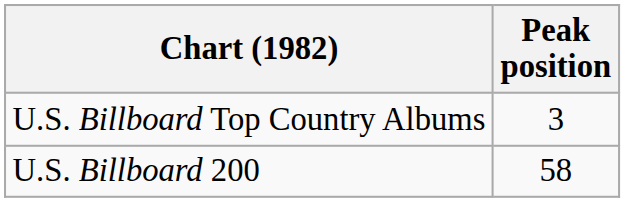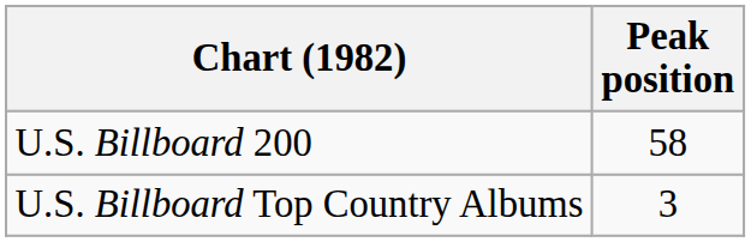rows swapped: U.S. Billboard Top Country Albums <-> U.S. Billboard 200
